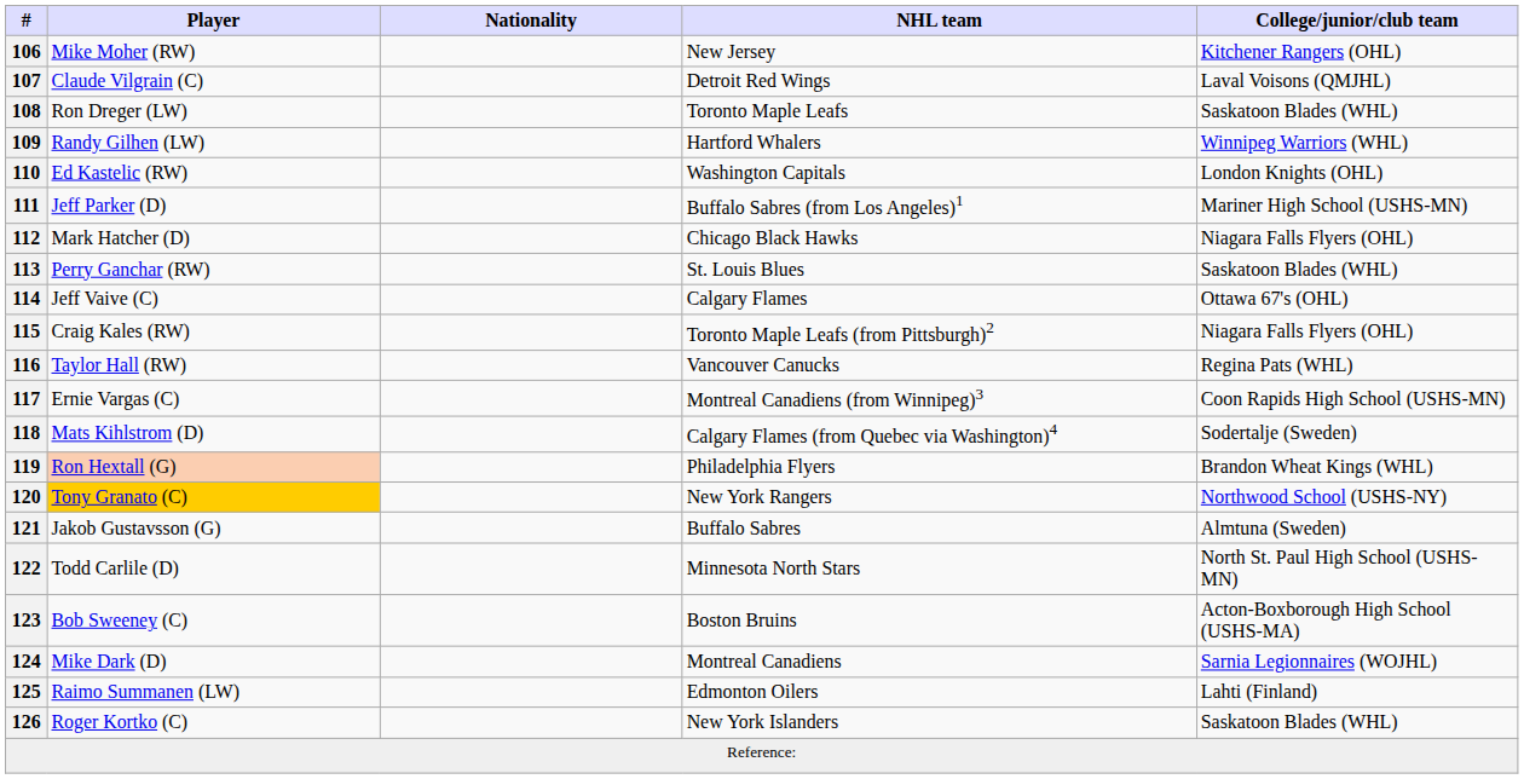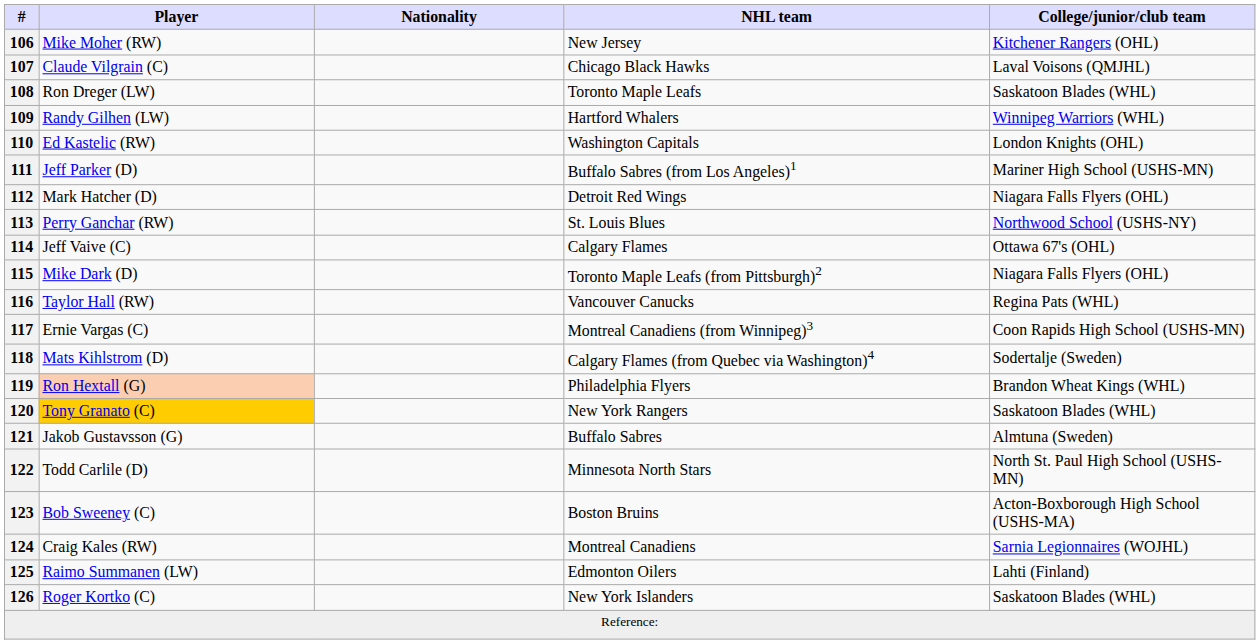107 | NHL team: Detroit Red Wings -> Chicago Black Hawks
112 | NHL team: Chicago Black Hawks -> Detroit Red Wings
113 | College/junior/club team: Saskatoon Blades (WHL) -> Northwood School (USHS-NY)
115 | Player: Craig Kales (RW) -> Mike Dark (D)
120 | College/junior/club team: Northwood School (USHS-NY) -> Saskatoon Blades (WHL)
124 | Player: Mike Dark (D) -> Craig Kales (RW)
